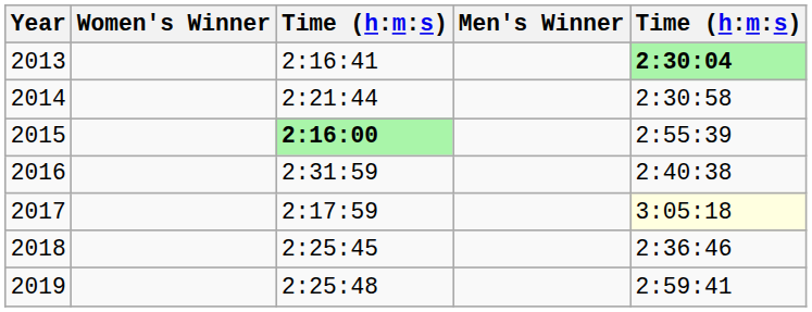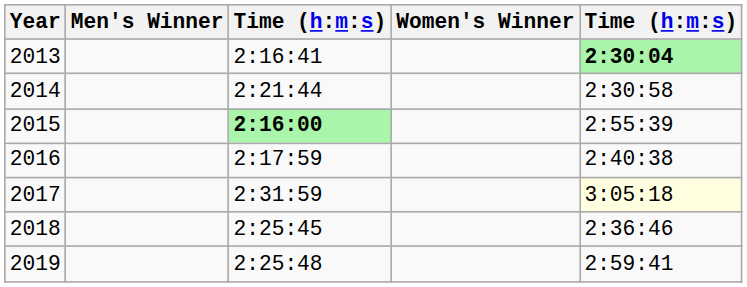columns swapped: Men's Winner <-> Women's Winner
2016 | column 3: 2:31:59 -> 2:17:59
2017 | column 3: 2:17:59 -> 2:31:59
